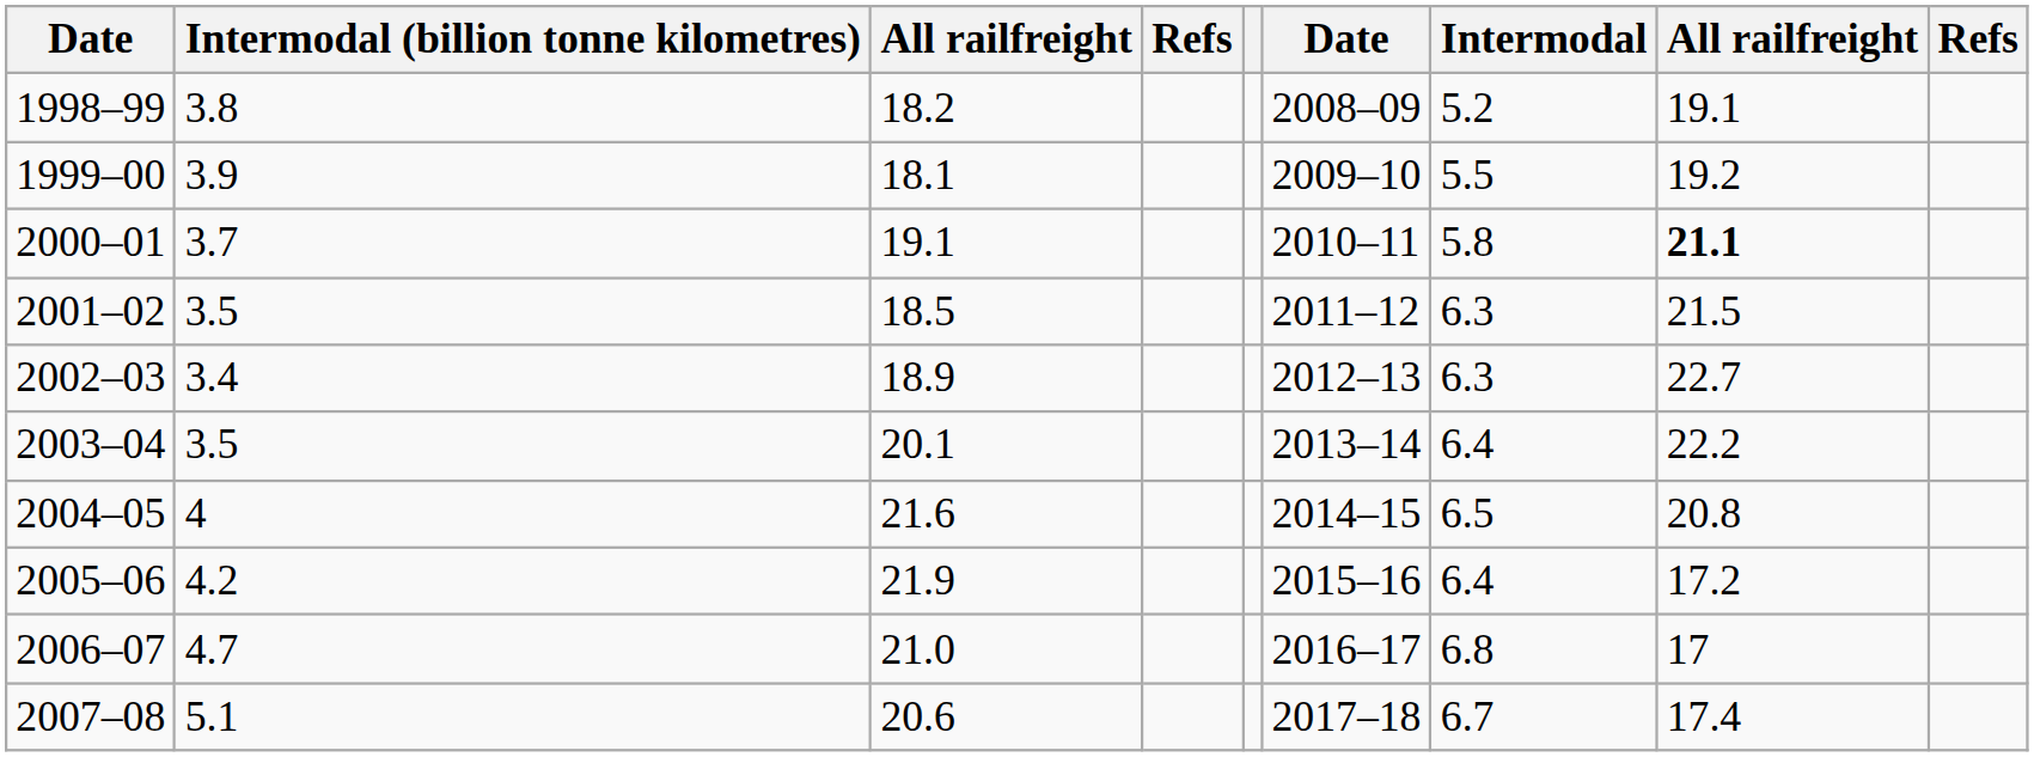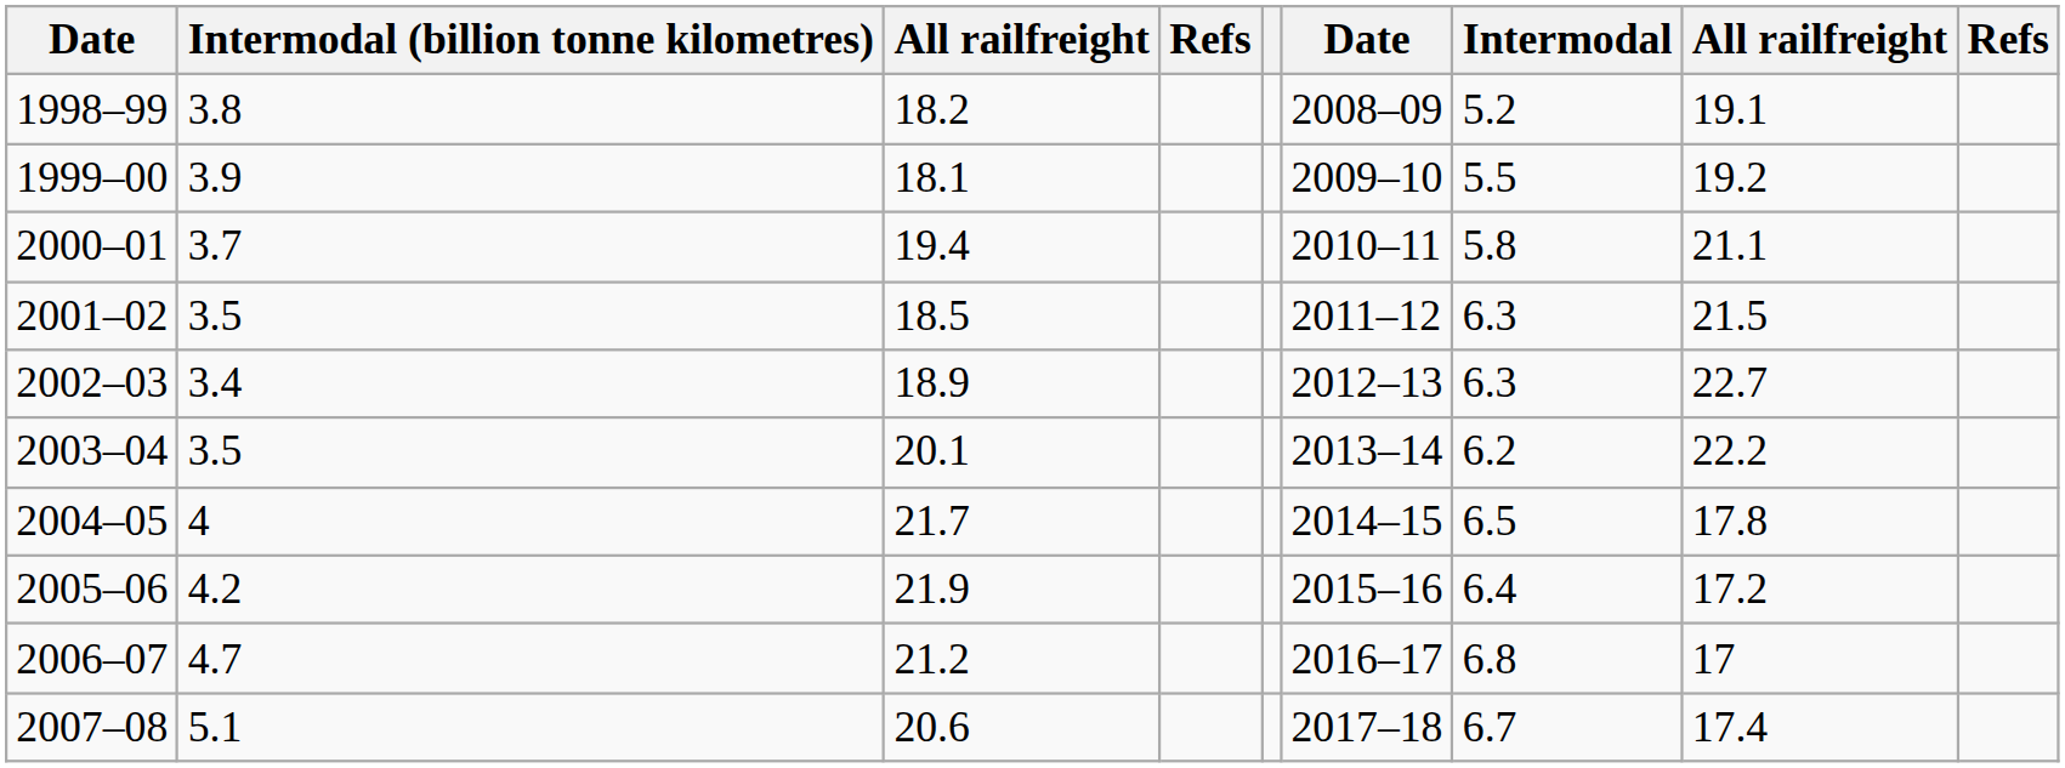2000–01 | column 3: 19.1 -> 19.4
2000–01 | column 8: bold -> normal
2003–04 | Intermodal: 6.4 -> 6.2
2004–05 | column 3: 21.6 -> 21.7
2004–05 | column 8: 20.8 -> 17.8
2006–07 | column 3: 21.0 -> 21.2
